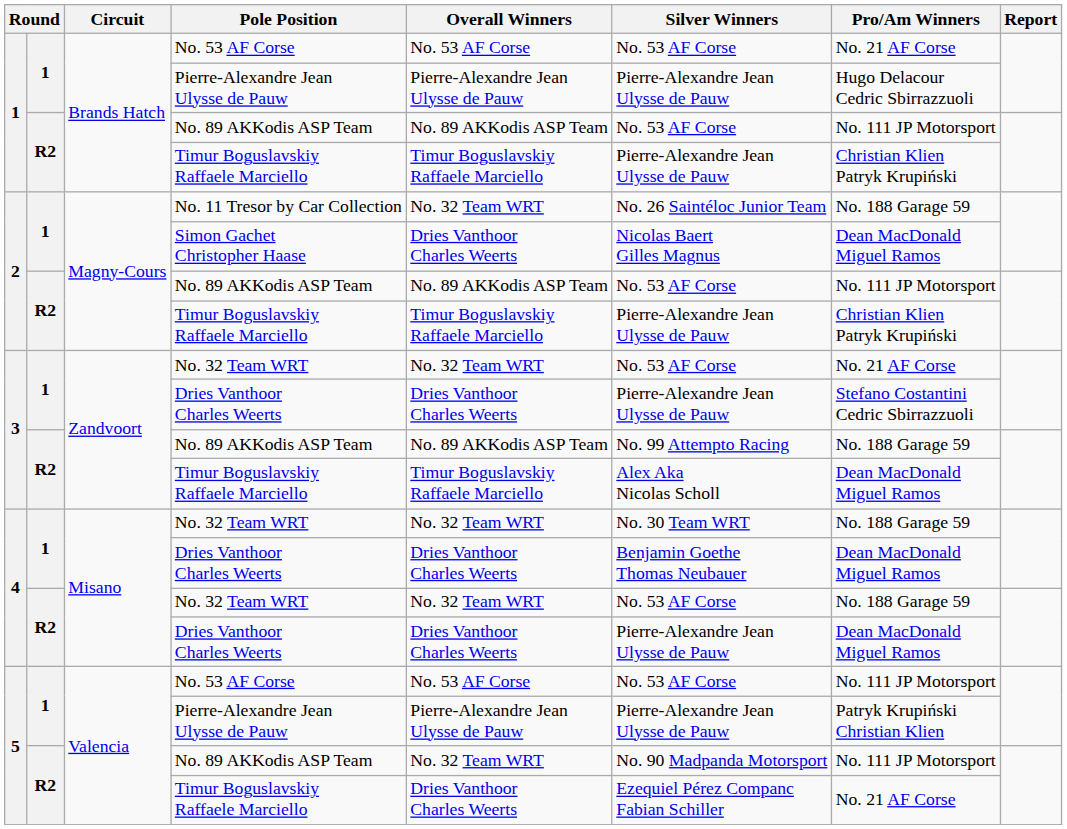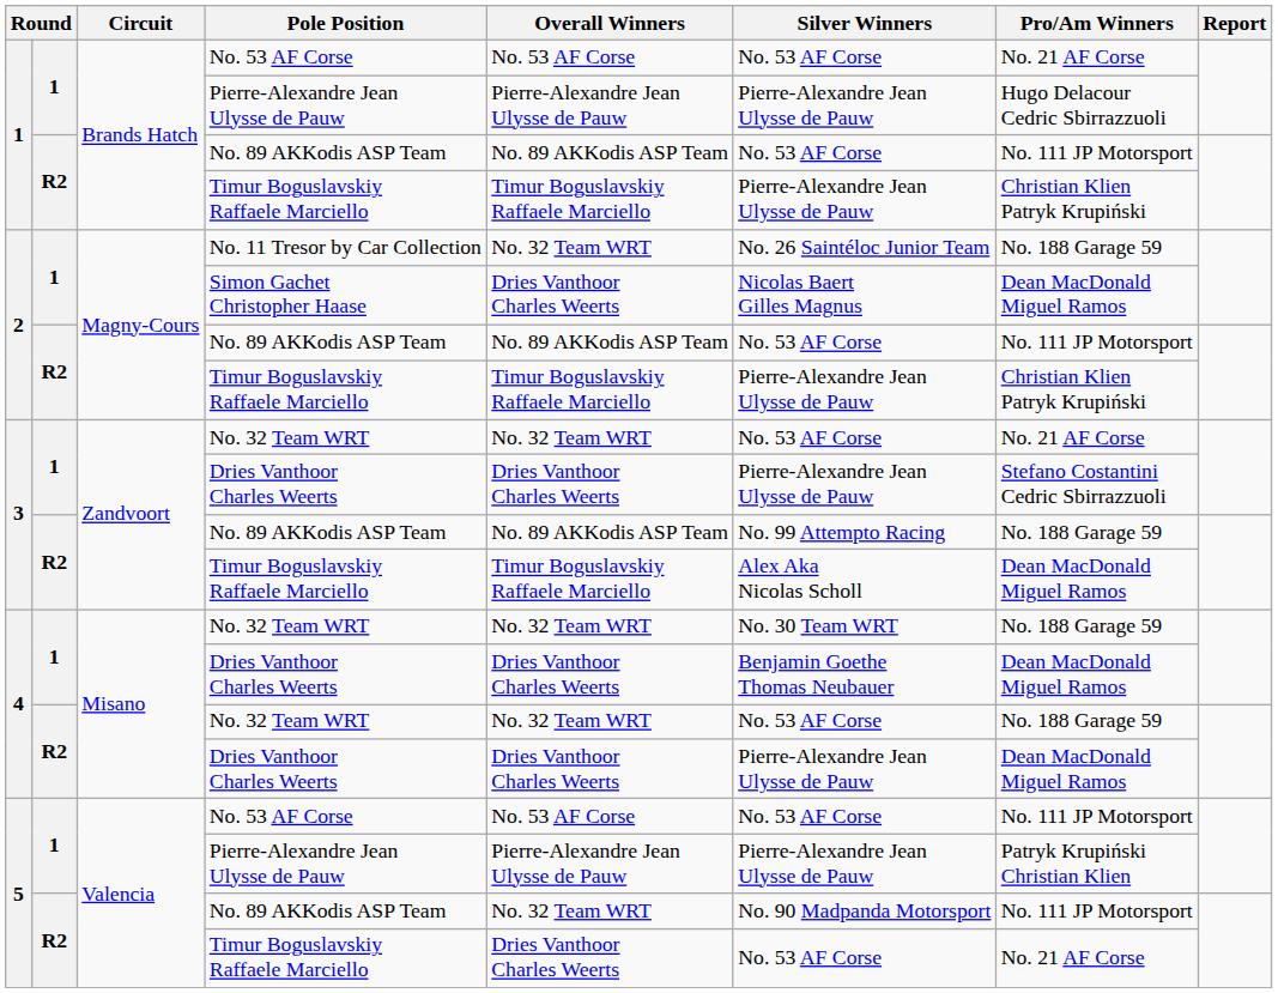5 / Timur Boguslavskiy Raffaele Marciello | Silver Winners: Ezequiel Pérez Companc Fabian Schiller -> No. 53 AF Corse
